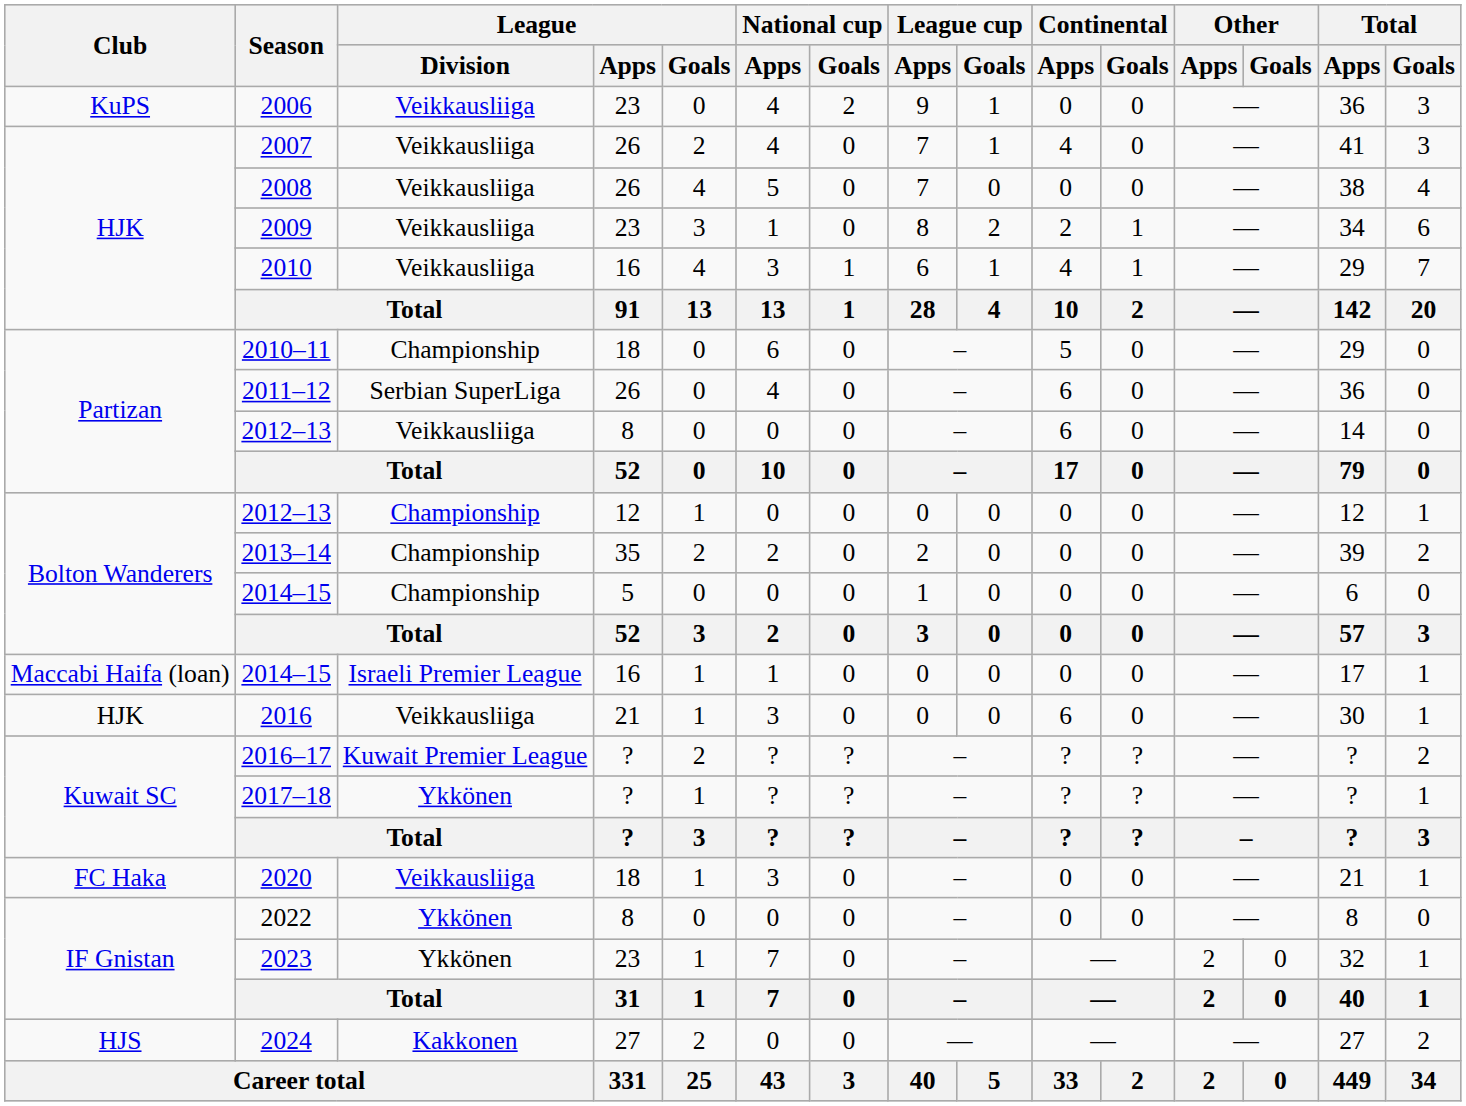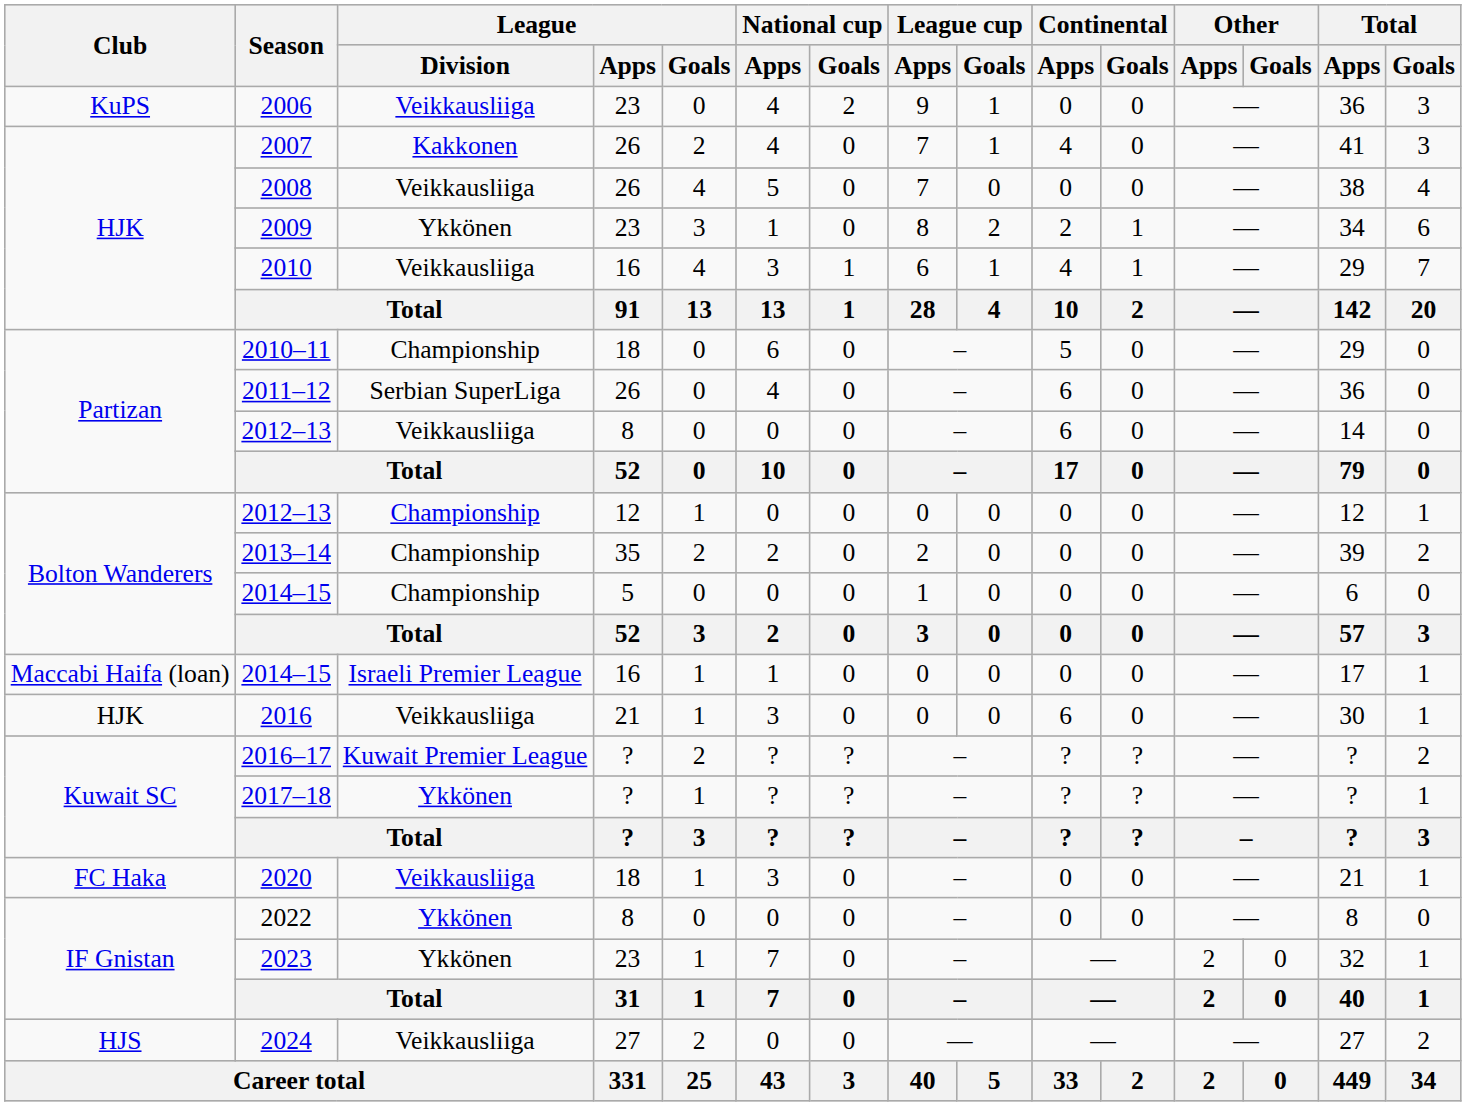2007 | League / Division: Veikkausliiga -> Kakkonen
2009 | League / Division: Veikkausliiga -> Ykkönen
2024 | League / Division: Kakkonen -> Veikkausliiga
